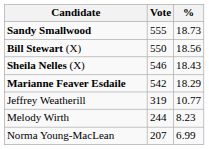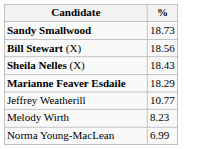- column: Vote | 555 | 550 | 546 | 542 | 319 | 244 | 207
